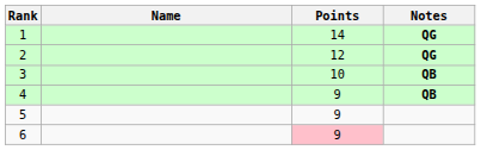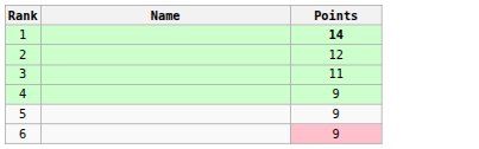- column: Notes | QG | QG | QB | QB
1 | Points: normal -> bold
3 | Points: 10 -> 11
